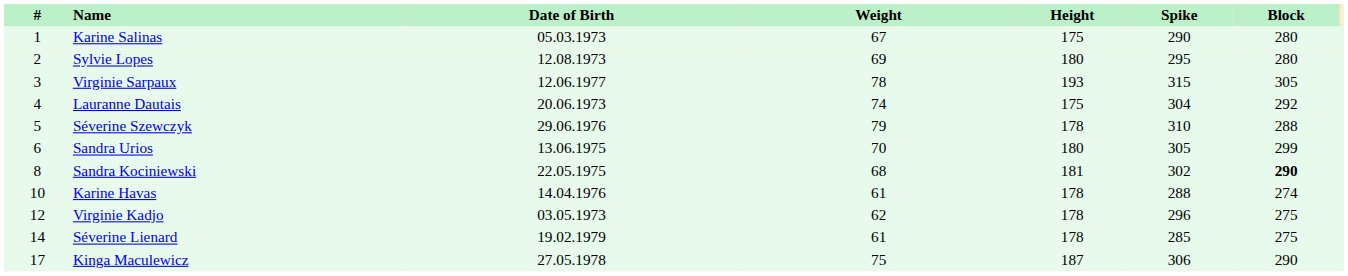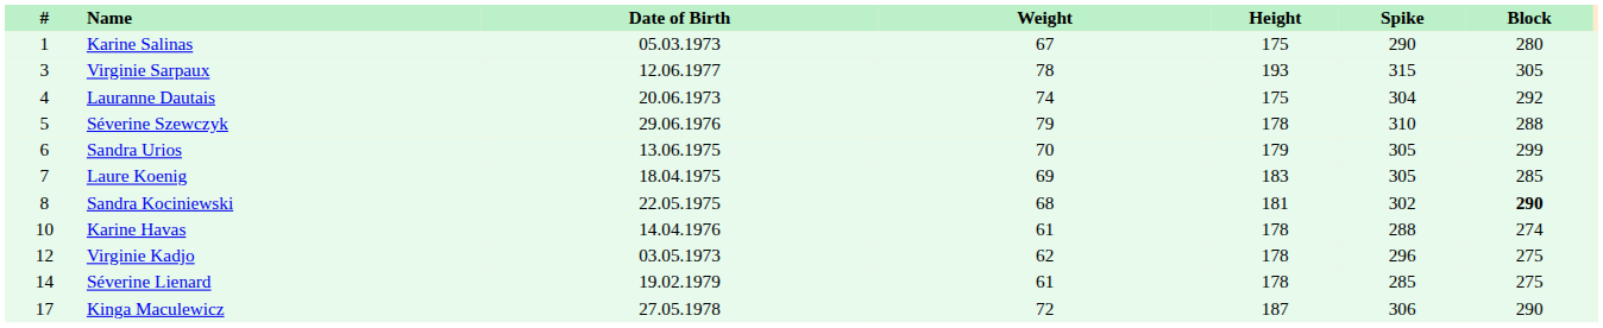- row: 2 | Sylvie Lopes | 12.08.1973 | 69 | 180 | 295 | 280
Sandra Urios | Height: 180 -> 179
+ row: 7 | Laure Koenig | 18.04.1975 | 69 | 183 | 305 | 285
Kinga Maculewicz | Weight: 75 -> 72
